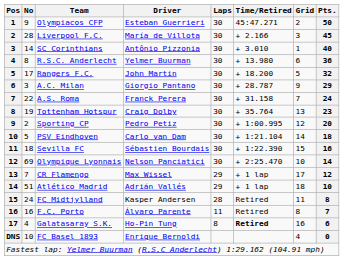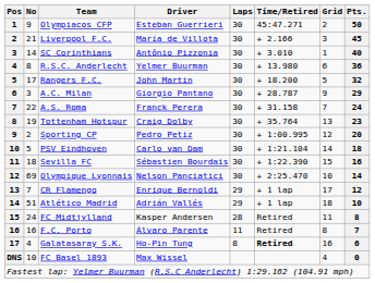Liverpool F.C. | No: 28 -> 21
CR Flamengo | Driver: Max Wissel -> Enrique Bernoldi
FC Basel 1893 | Driver: Enrique Bernoldi -> Max Wissel
